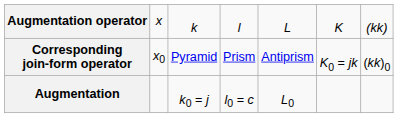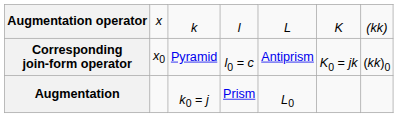Corresponding join-form operator | column 4: Prism -> l0 = c
Augmentation | column 4: l0 = c -> Prism
